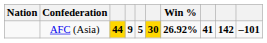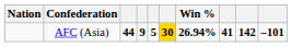AFC (Asia) | column 3: gold background -> no background
AFC (Asia) | Win %: 26.92% -> 26.94%
